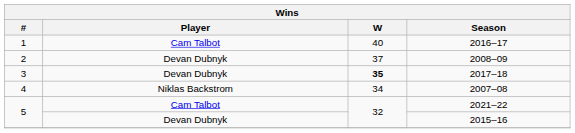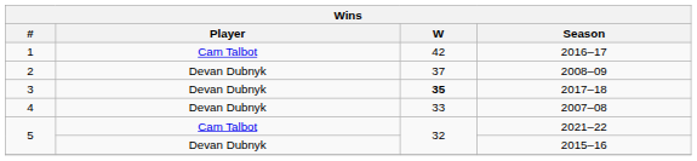2016–17 | W: 40 -> 42
2007–08 | Player: Niklas Backstrom -> Devan Dubnyk
2007–08 | W: 34 -> 33
